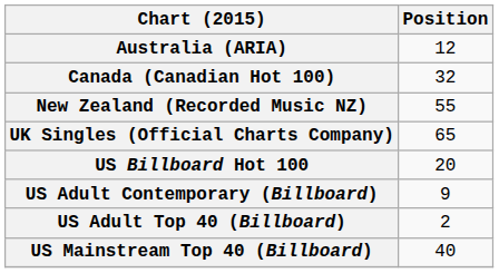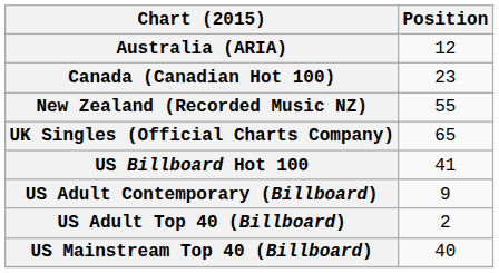Canada (Canadian Hot 100) | Position: 32 -> 23
US Billboard Hot 100 | Position: 20 -> 41
